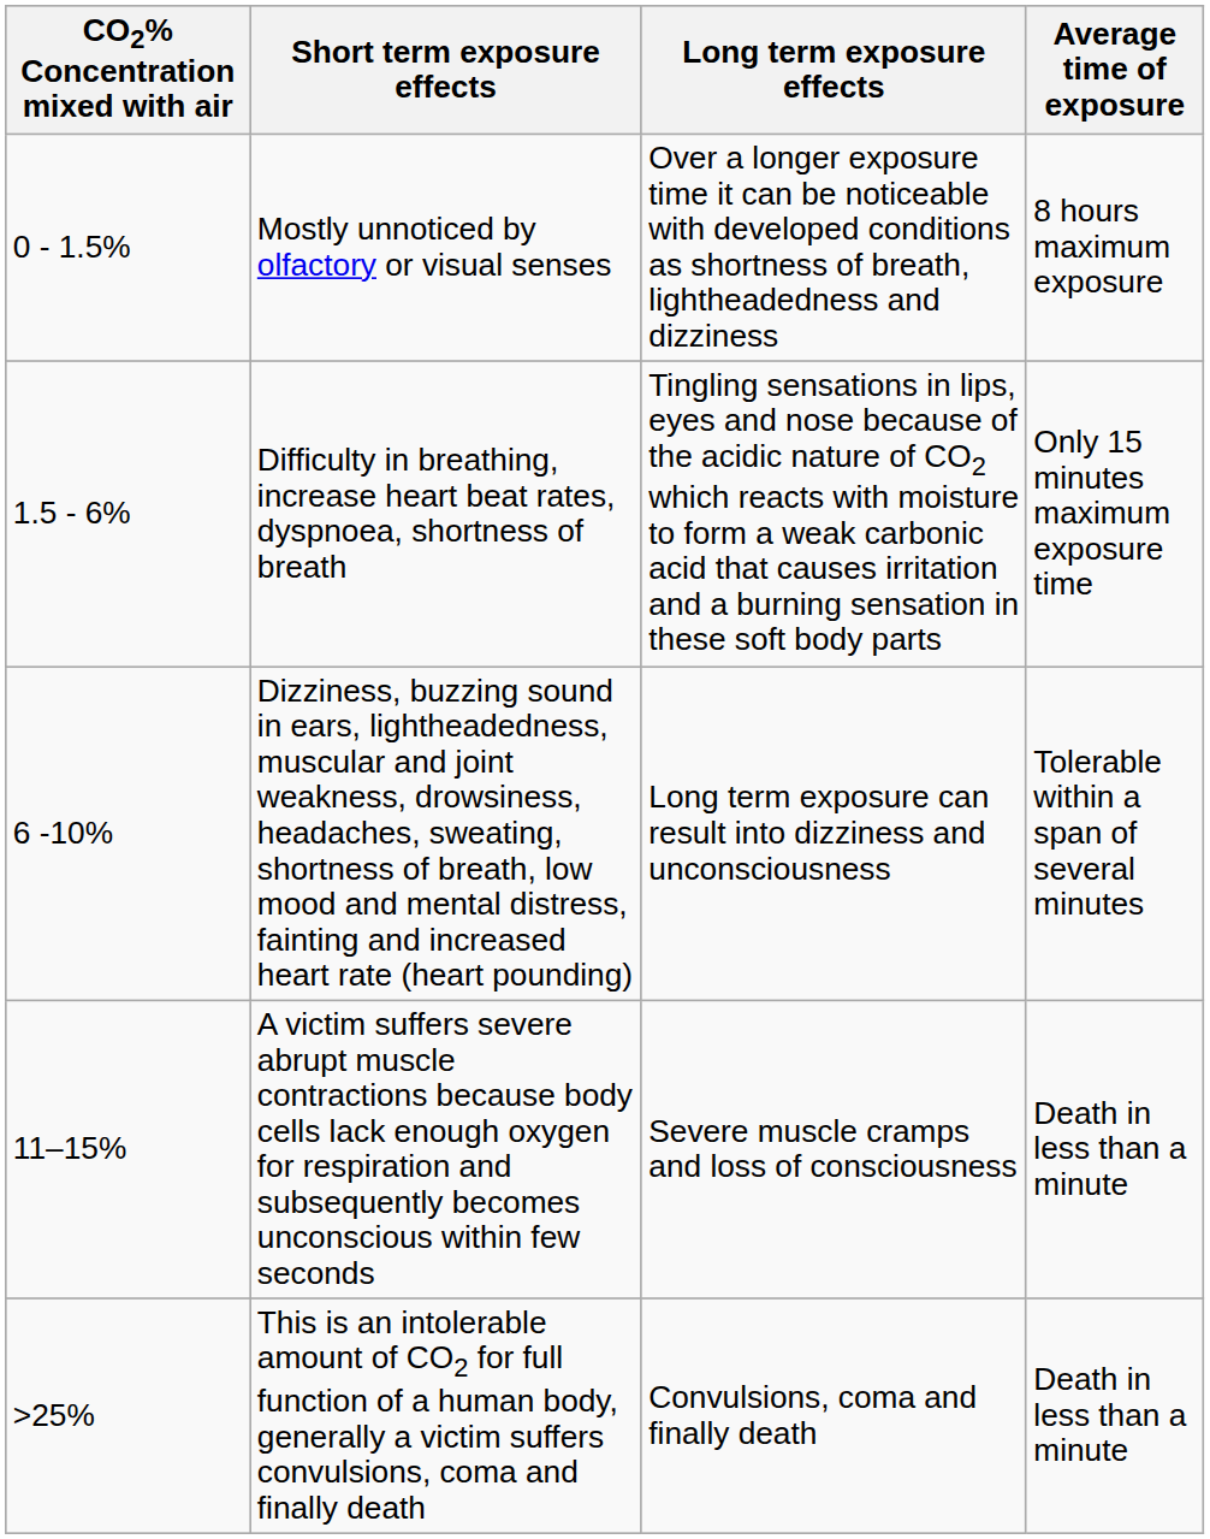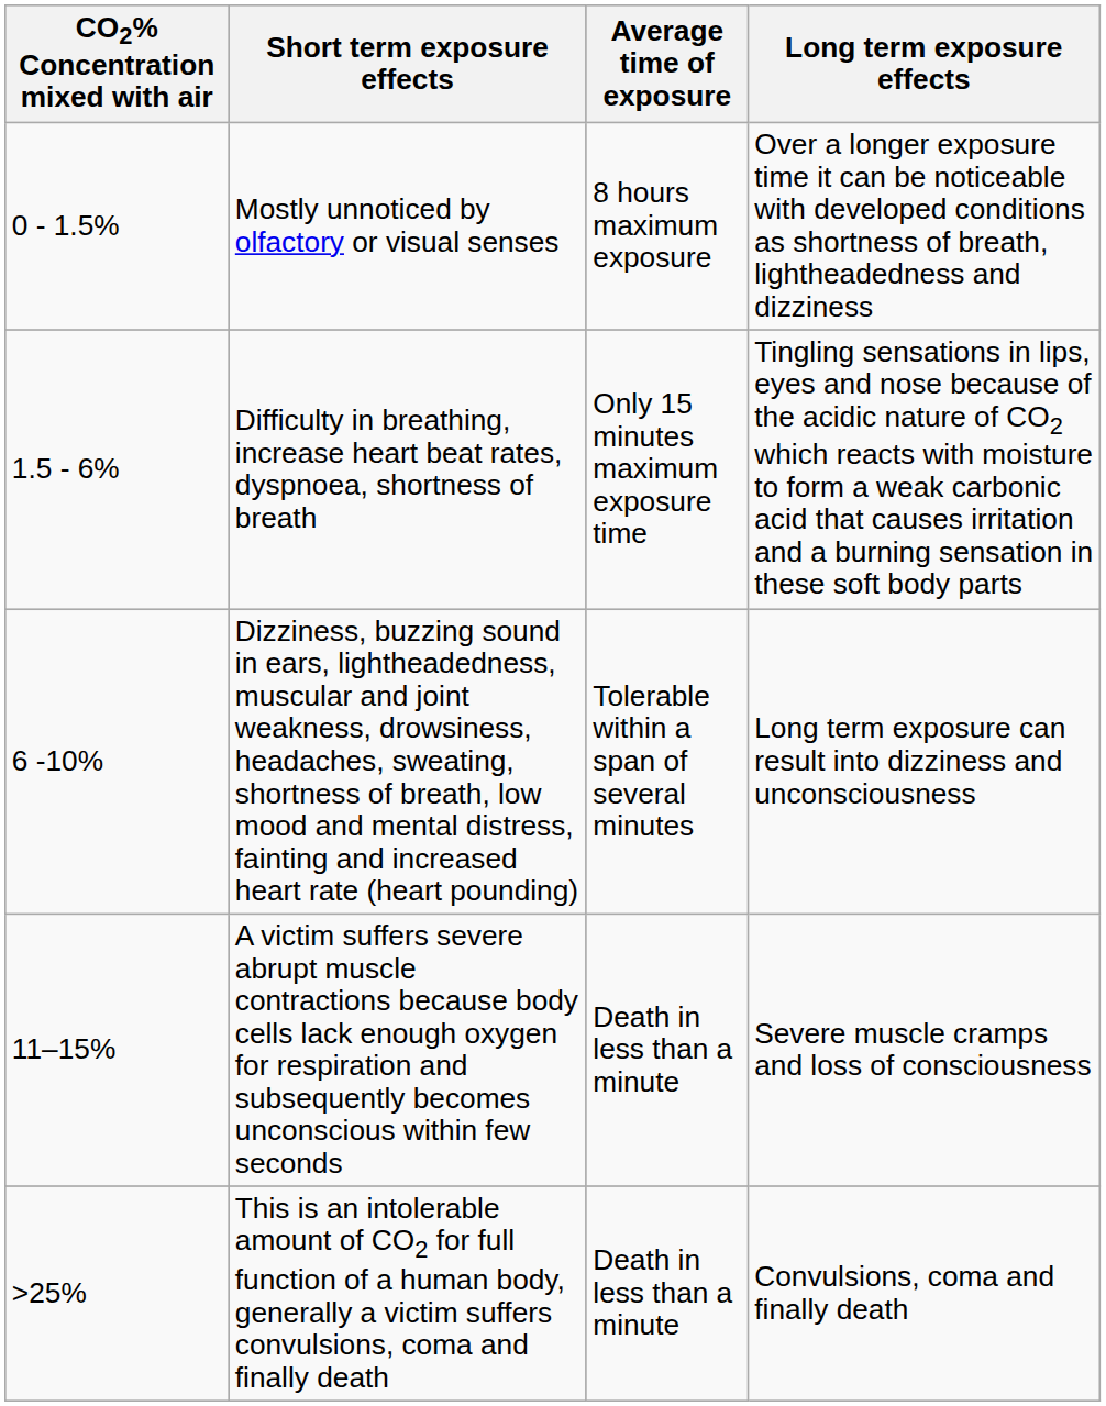columns swapped: Long term exposure effects <-> Average time of exposure
